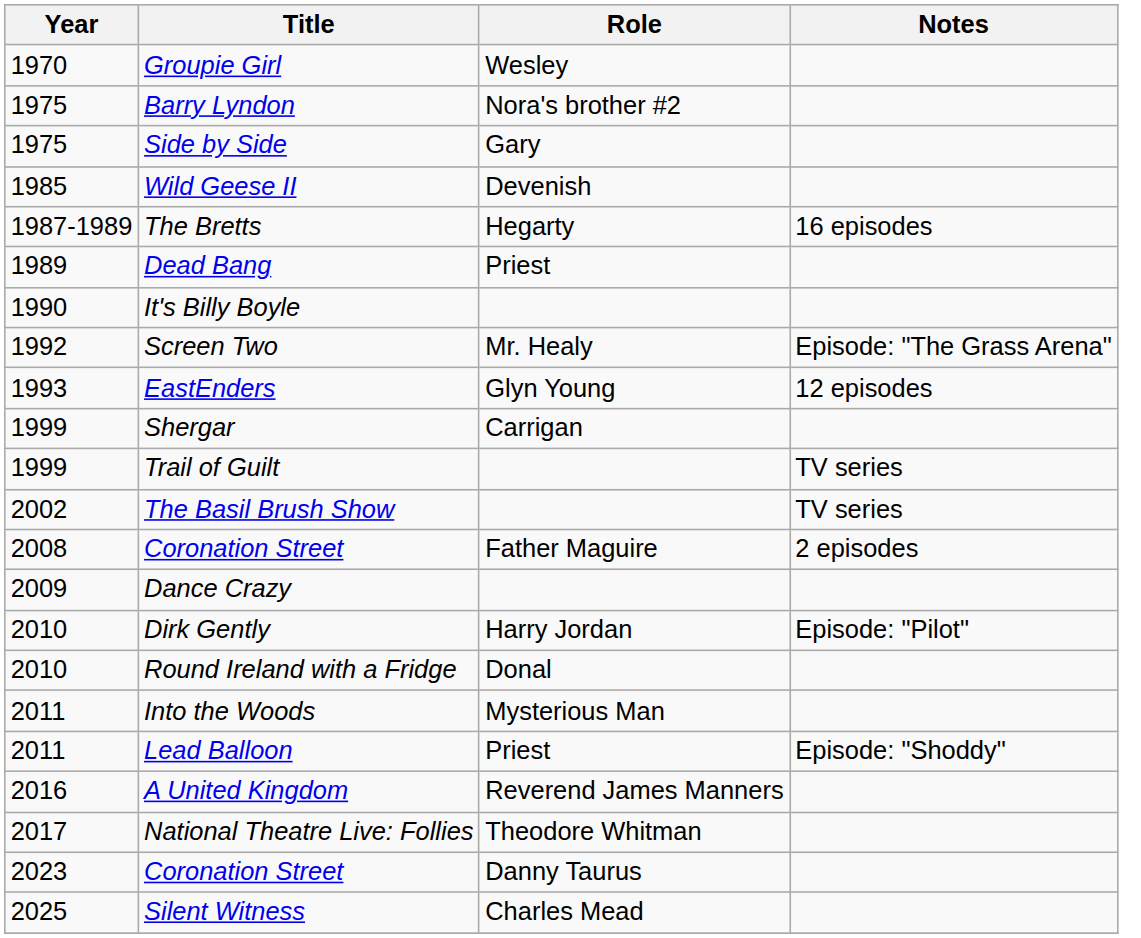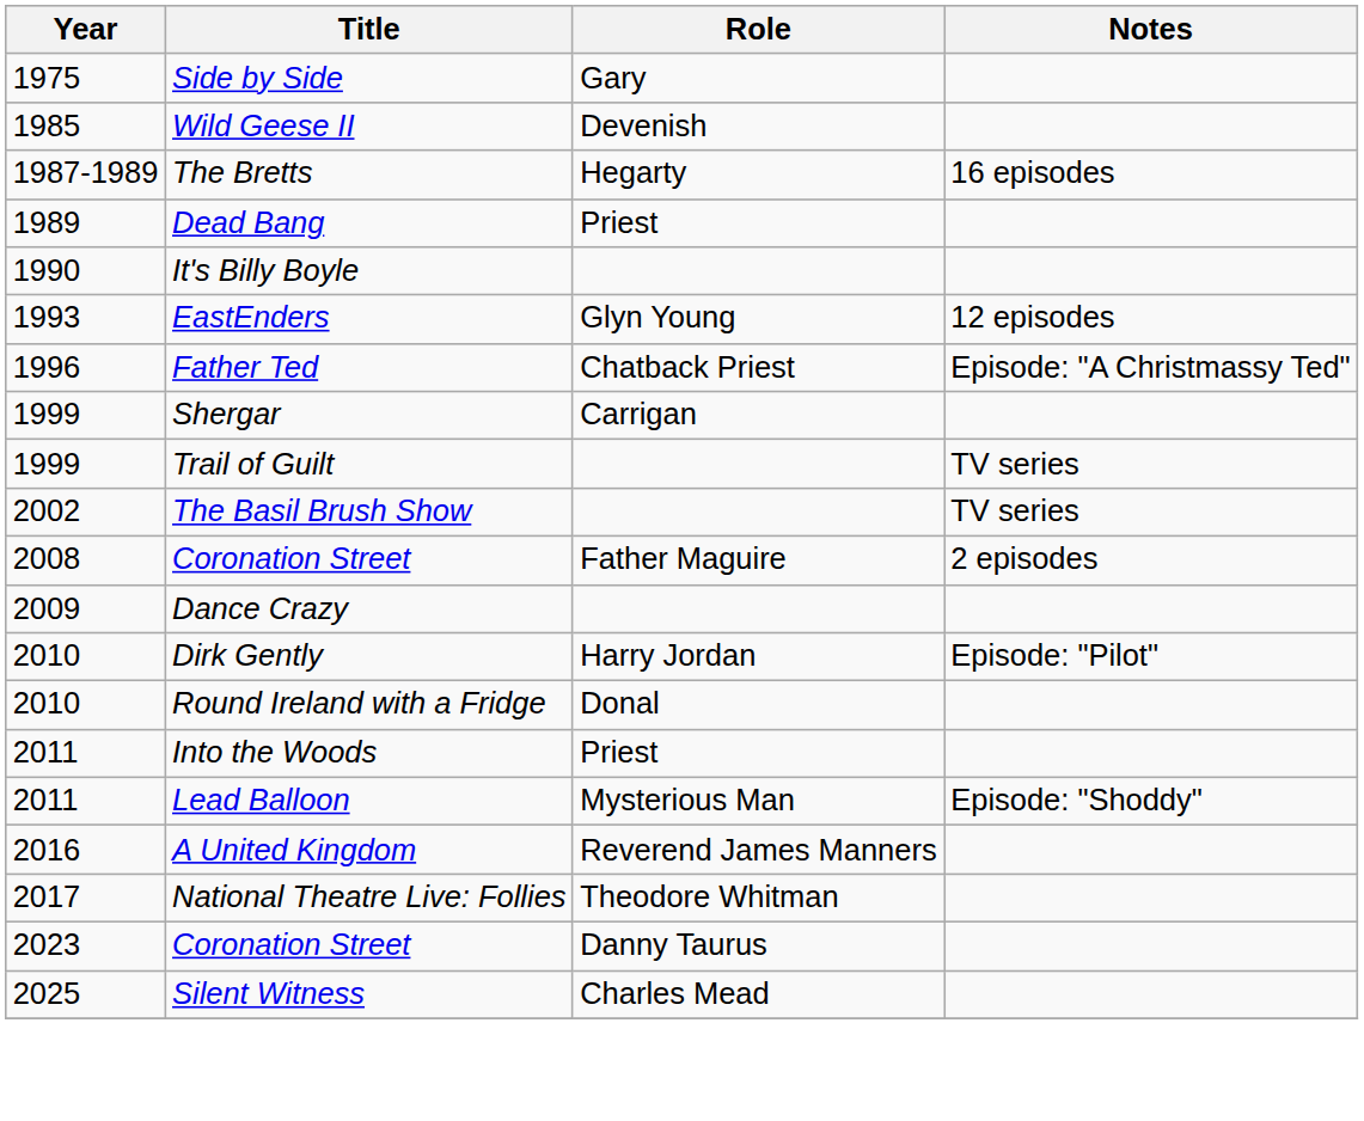- row: 1970 | Groupie Girl | Wesley
- row: 1975 | Barry Lyndon | Nora's brother #2
- row: 1992 | Screen Two | Mr. Healy | Episode: "The Grass Arena"
+ row: 1996 | Father Ted | Chatback Priest | Episode: "A Christmassy Ted"
Into the Woods | Role: Mysterious Man -> Priest
Lead Balloon | Role: Priest -> Mysterious Man
